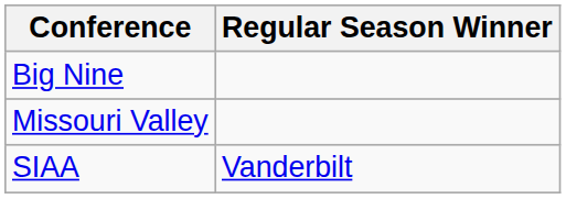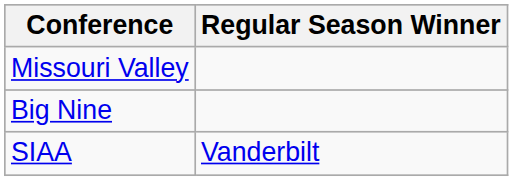rows swapped: Big Nine <-> Missouri Valley
